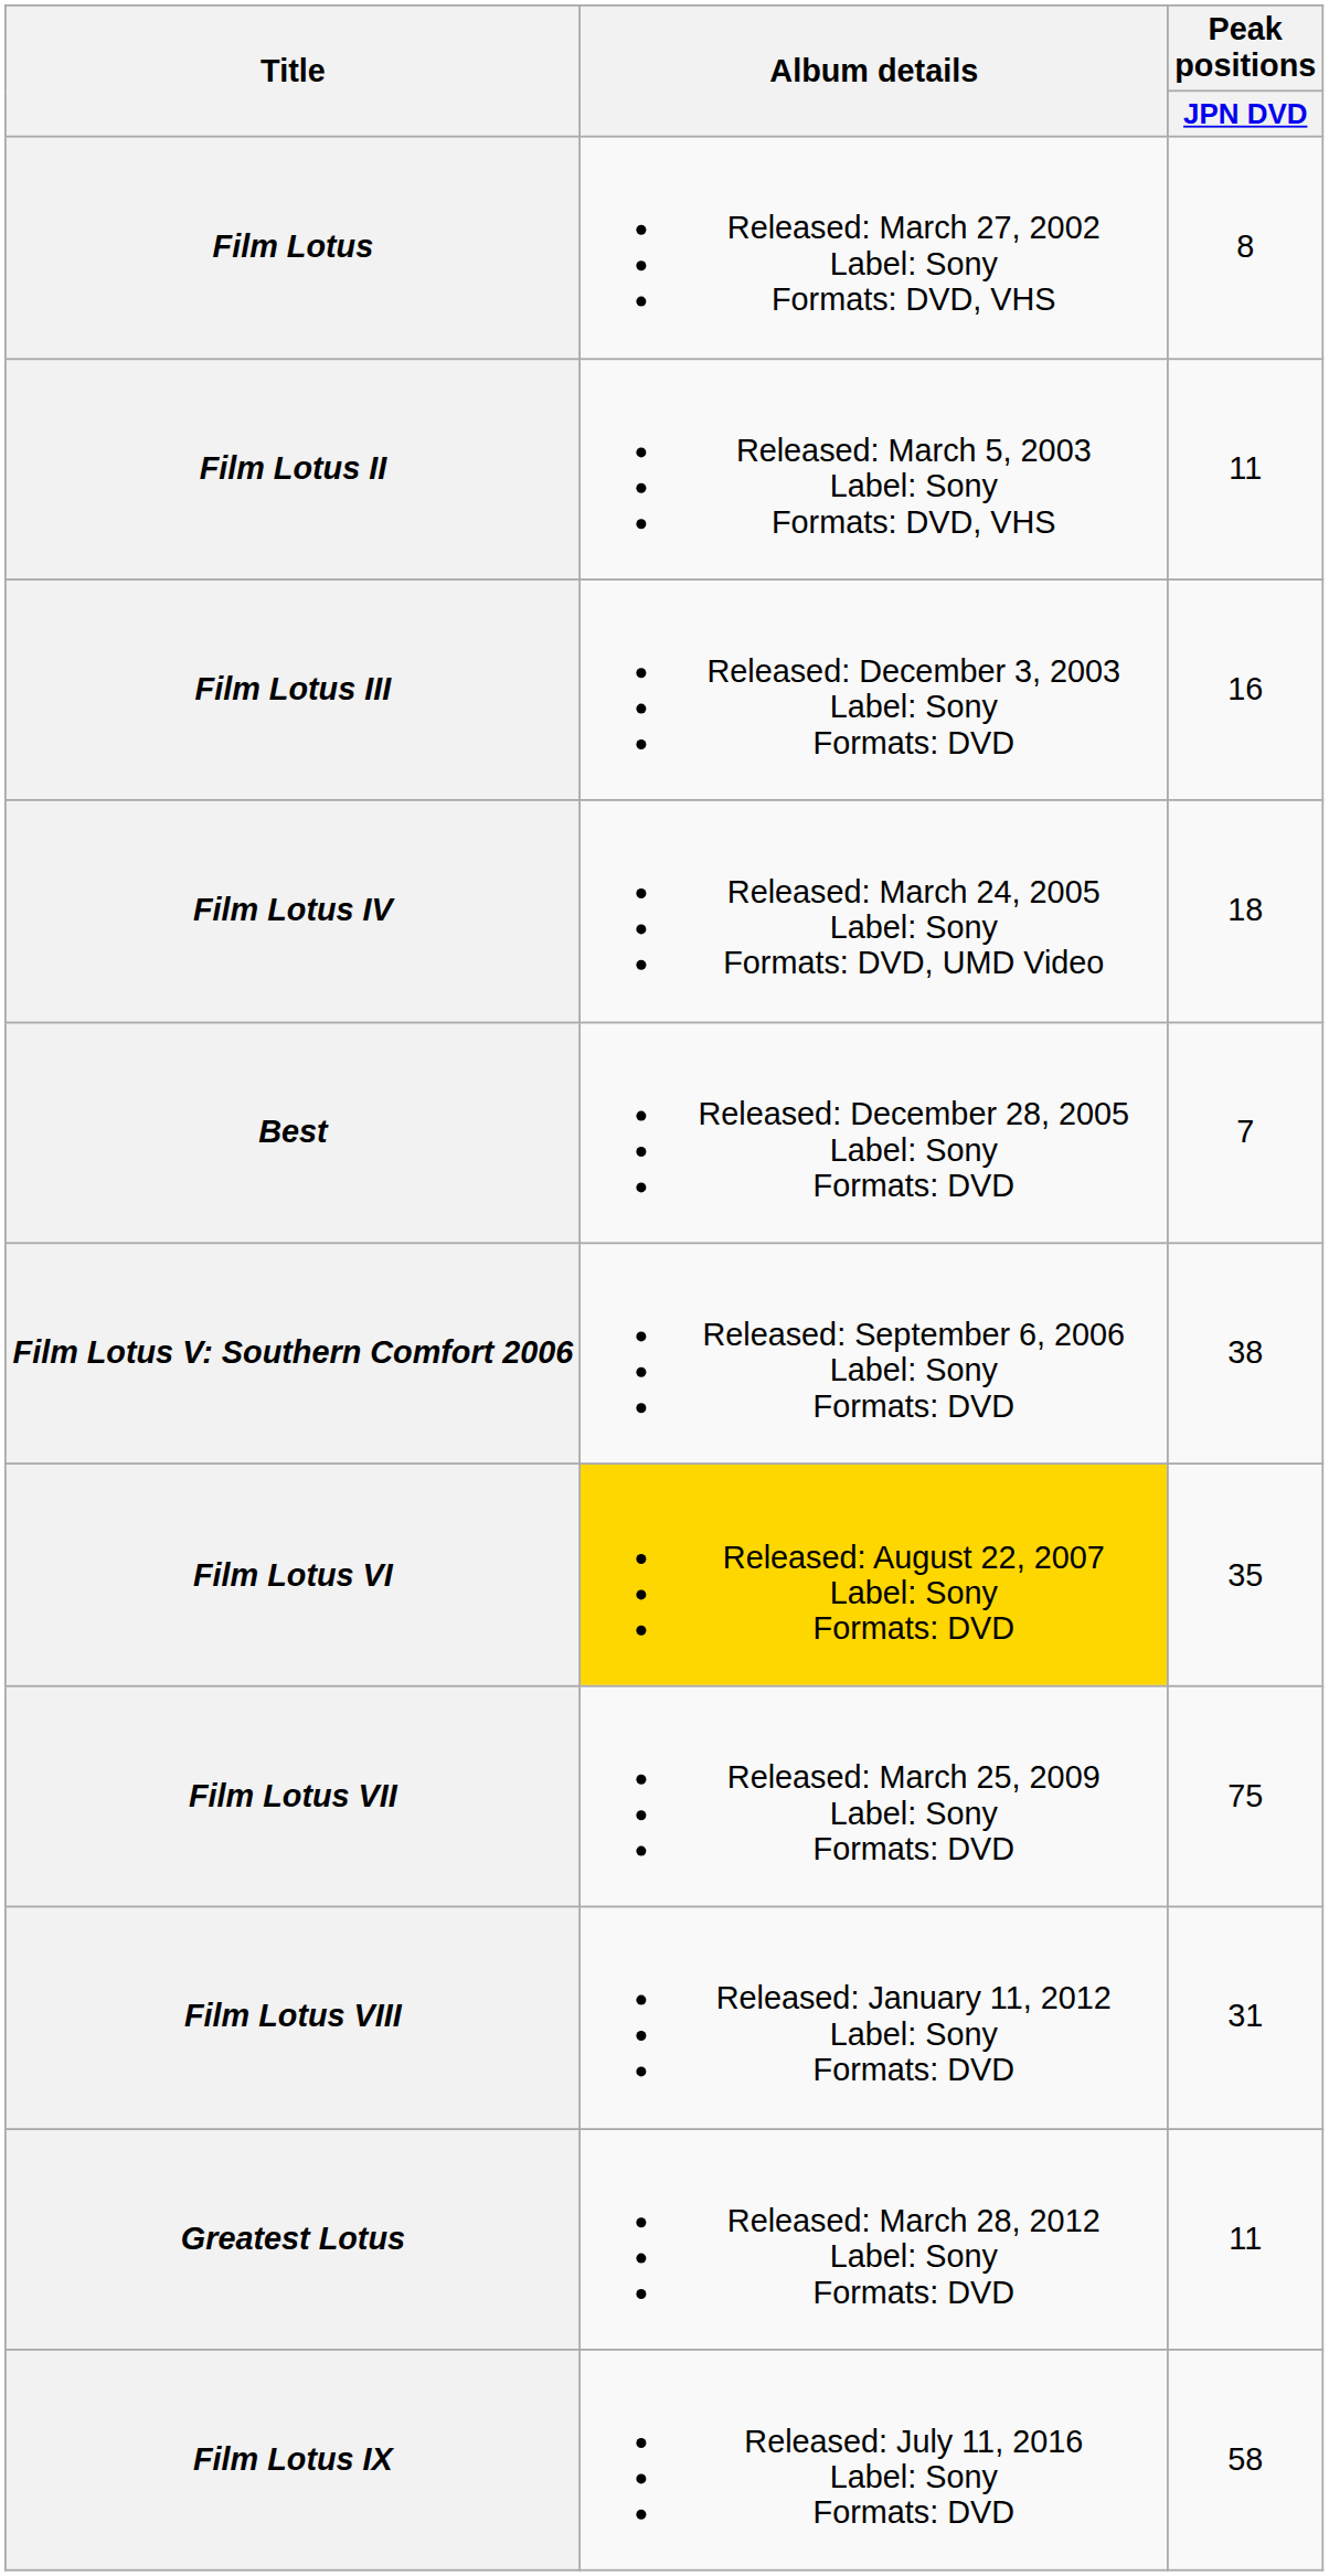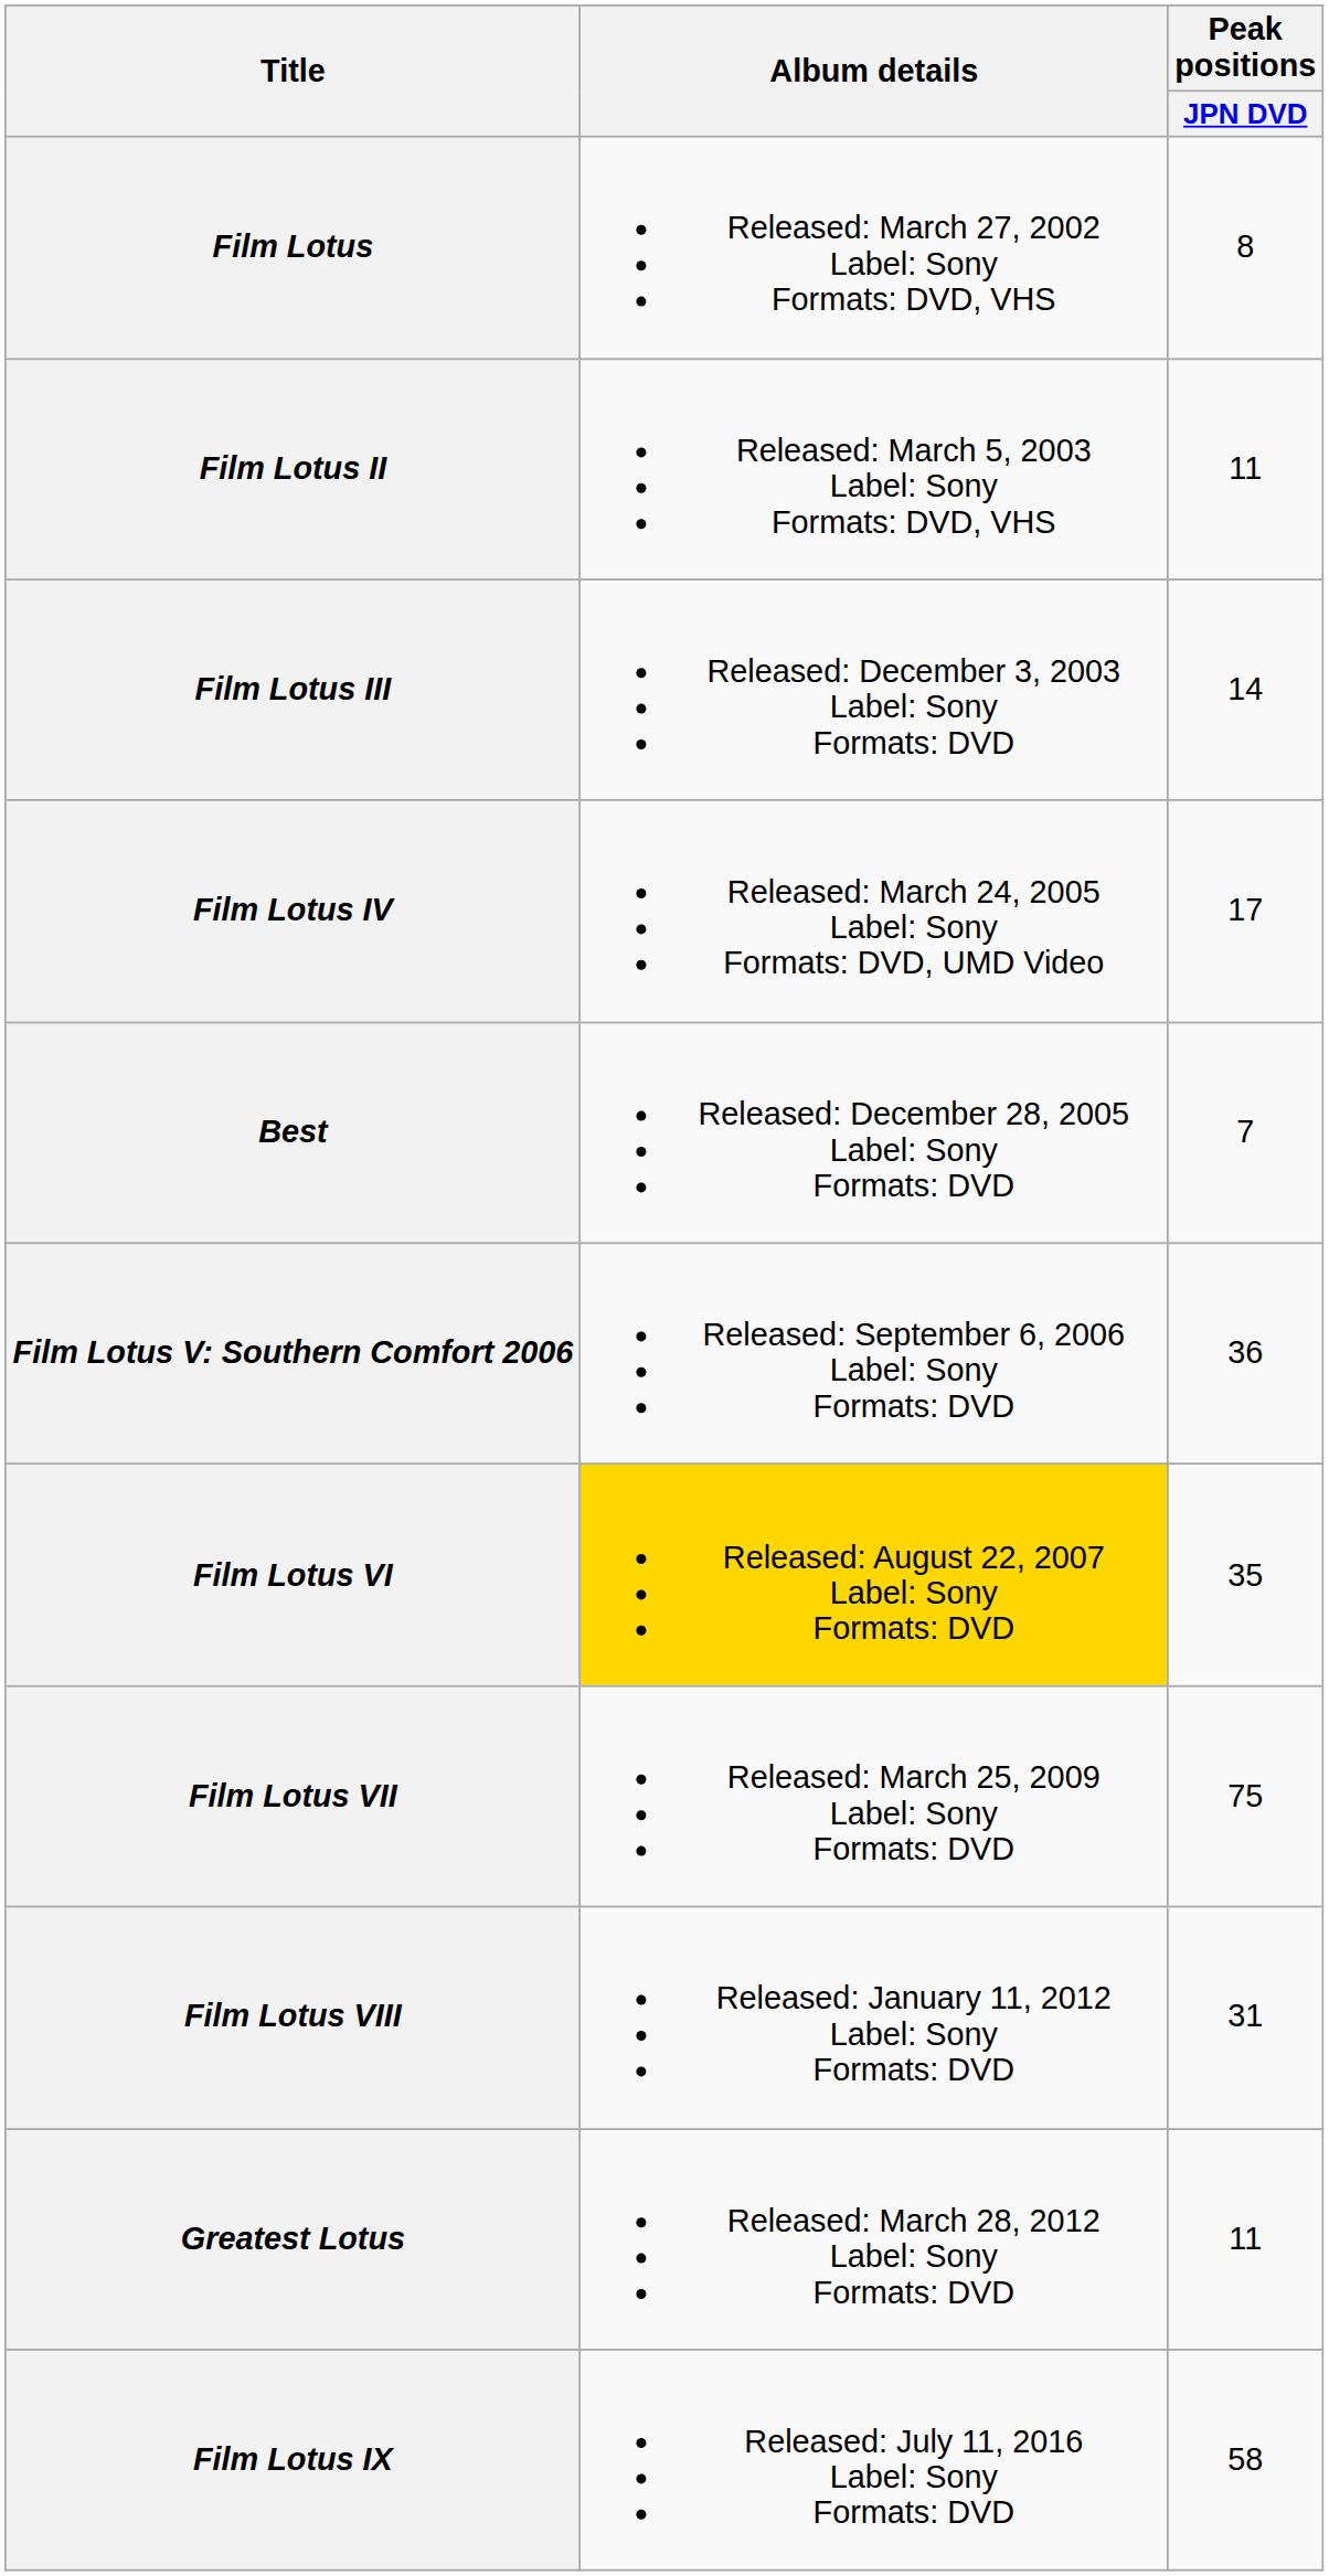Film Lotus III | Peak positions / JPN DVD: 16 -> 14
Film Lotus IV | Peak positions / JPN DVD: 18 -> 17
Film Lotus V: Southern Comfort 2006 | Peak positions / JPN DVD: 38 -> 36
